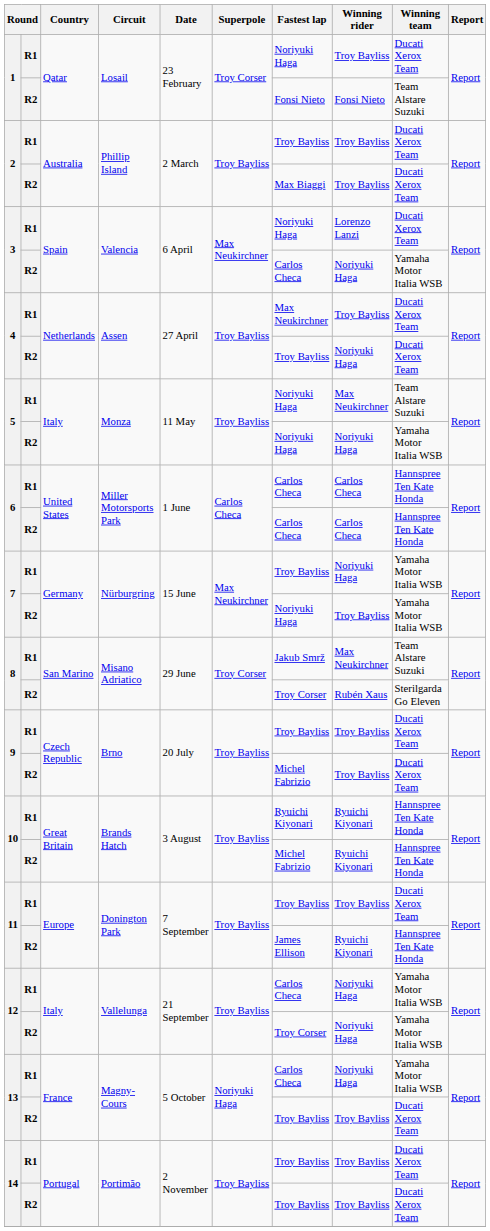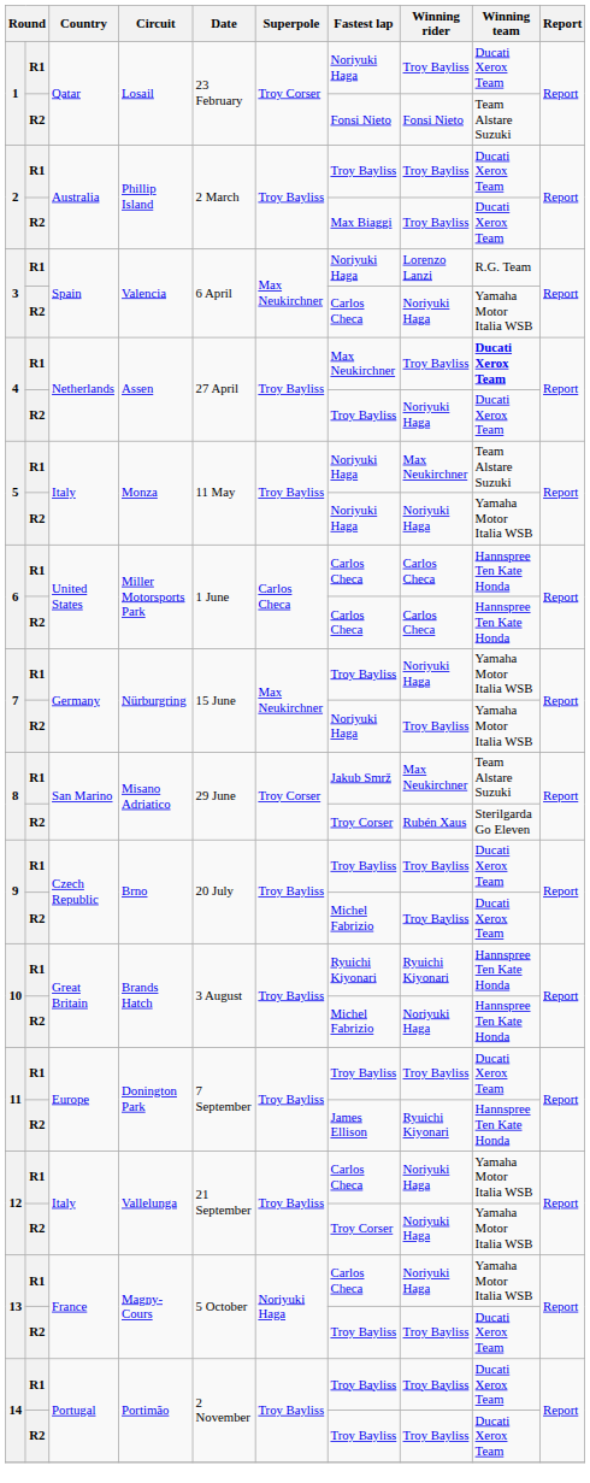3 / R1 | Winning team: Ducati Xerox Team -> R.G. Team
4 / R1 | Winning team: normal -> bold
10 / R2 | Winning rider: Ryuichi Kiyonari -> Noriyuki Haga
